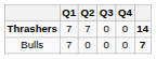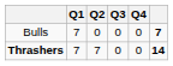rows swapped: Bulls <-> Thrashers
